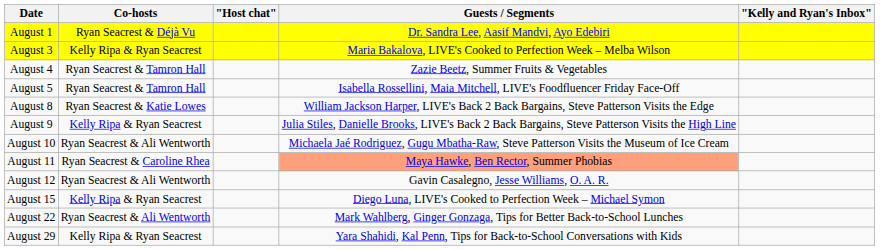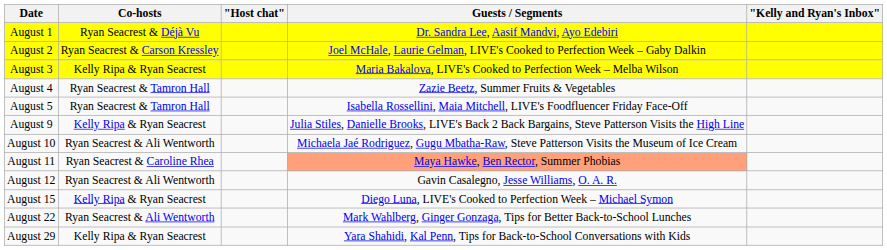+ row: August 2 | Ryan Seacrest & Carson Kressley | Joel McHale, Laurie Gelman, LIVE's Cooked to Perfection Week – Gaby Dalkin
- row: August 8 | Ryan Seacrest & Katie Lowes | William Jackson Harper, LIVE's Back 2 Back Bargains, Steve Patterson Visits the Edge
